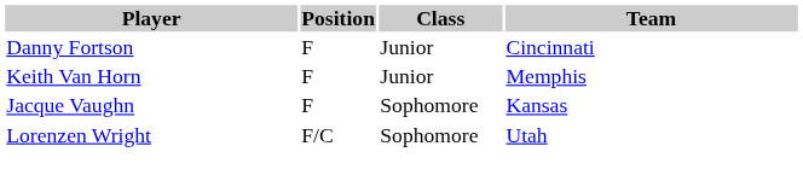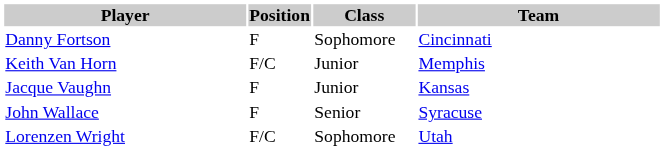Danny Fortson | Class: Junior -> Sophomore
Keith Van Horn | Position: F -> F/C
Jacque Vaughn | Class: Sophomore -> Junior
+ row: John Wallace | F | Senior | Syracuse
